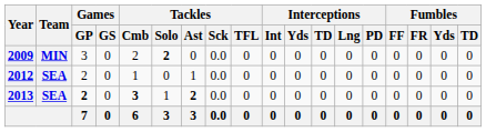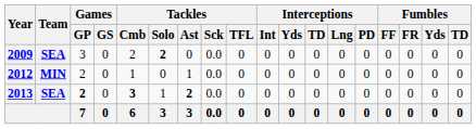2009 | Team: MIN -> SEA
2012 | Team: SEA -> MIN
